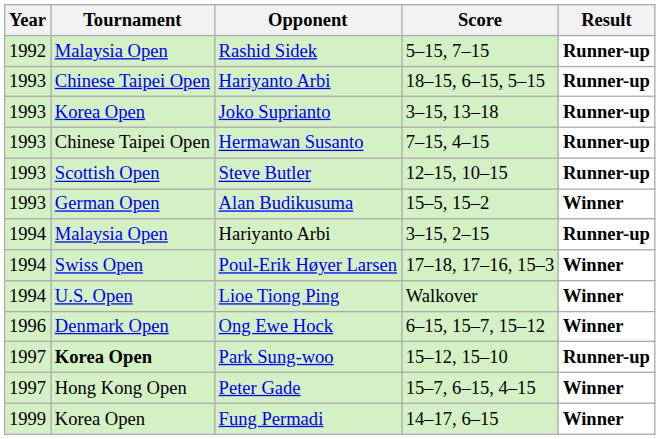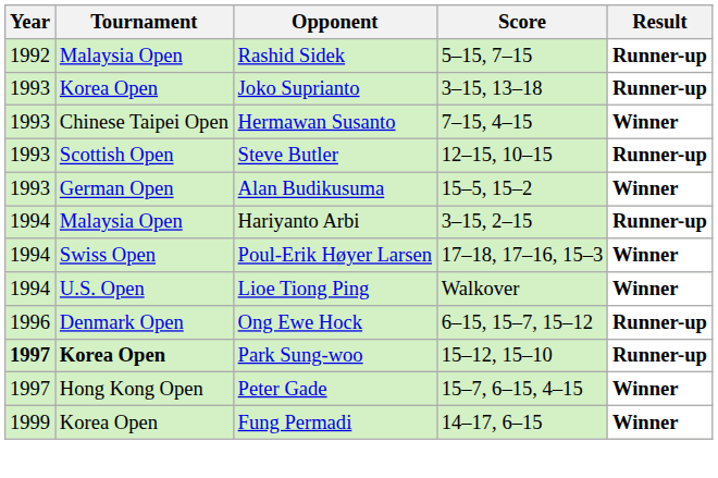- row: 1993 | Chinese Taipei Open | Hariyanto Arbi | 18–15, 6–15, 5–15 | Runner-up
Hermawan Susanto | Result: Runner-up -> Winner
Ong Ewe Hock | Result: Winner -> Runner-up
Park Sung-woo | Year: normal -> bold
